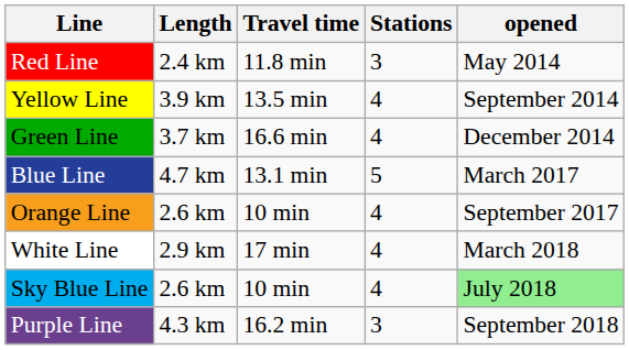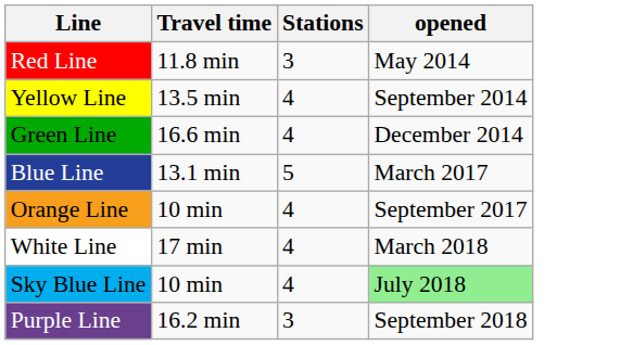- column: Length | 2.4 km | 3.9 km | 3.7 km | 4.7 km | 2.6 km | 2.9 km | 2.6 km | 4.3 km
